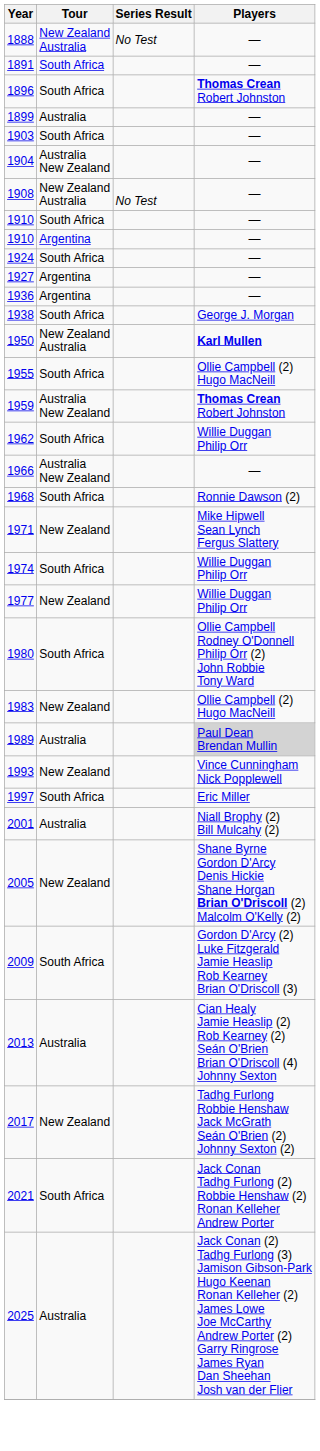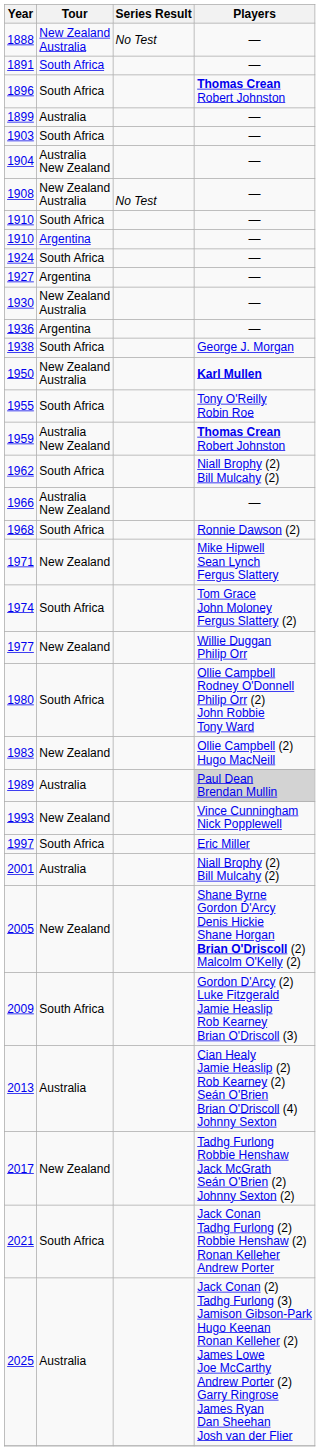+ row: 1930 | New Zealand Australia | —
1955 | Players: Ollie Campbell (2) Hugo MacNeill -> Tony O'Reilly Robin Roe
1962 | Players: Willie Duggan Philip Orr -> Niall Brophy (2) Bill Mulcahy (2)
1974 | Players: Willie Duggan Philip Orr -> Tom Grace John Moloney Fergus Slattery (2)
